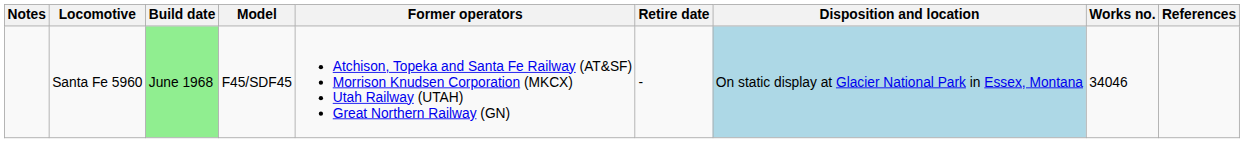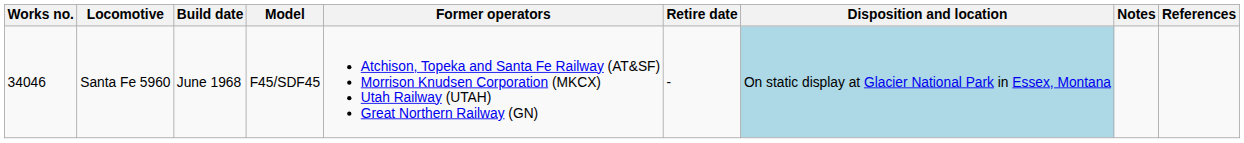columns swapped: Works no. <-> Notes
Santa Fe 5960 | Build date: lightgreen background -> no background
